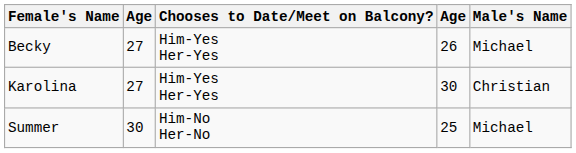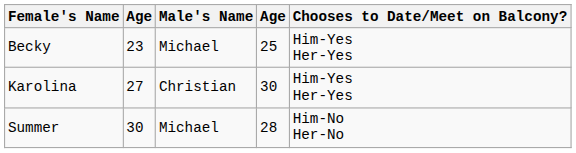columns swapped: Male's Name <-> Chooses to Date/Meet on Balcony?
Becky | column 2: 27 -> 23
Becky | column 4: 26 -> 25
Summer | column 4: 25 -> 28
